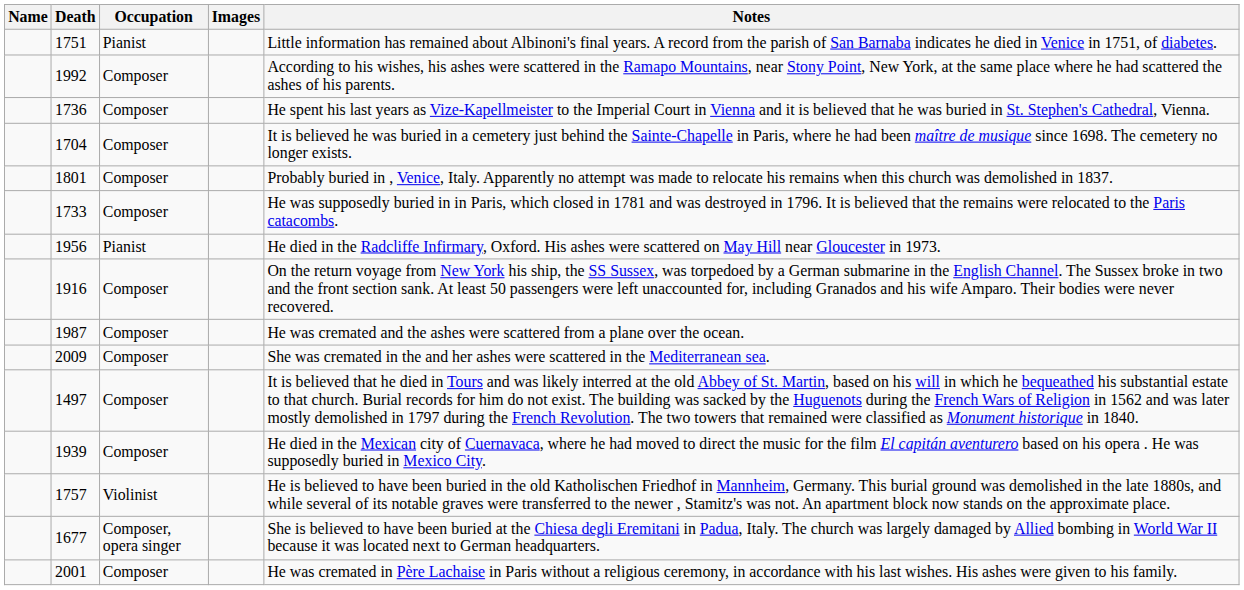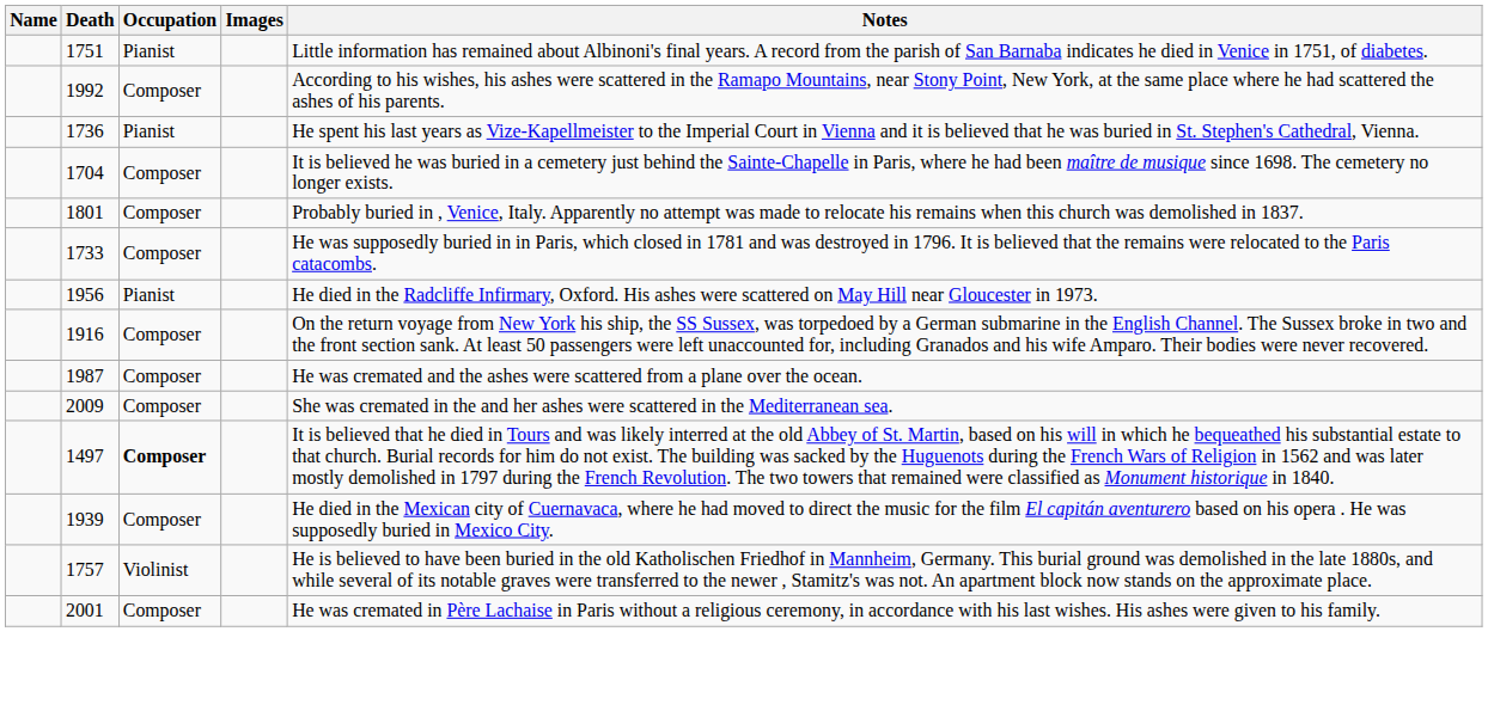1736 | Occupation: Composer -> Pianist
1497 | Occupation: normal -> bold
- row: 1677 | Composer, opera singer | She is believed to have been buried at the Chiesa degli Eremitani in Padua, Italy. The church was largely damaged by Allied bombing in World War II because it was located next to German headquarters.
